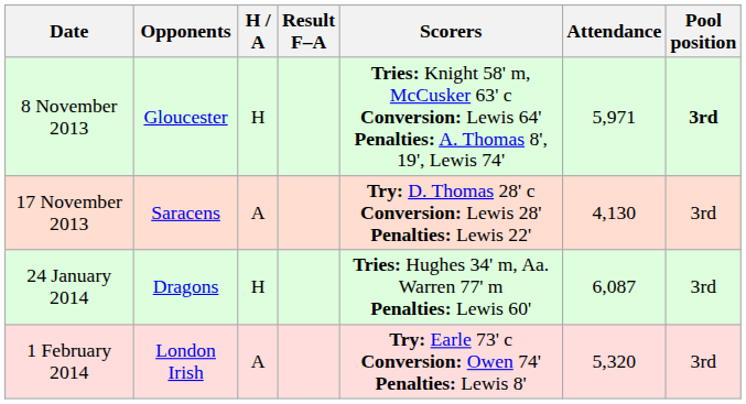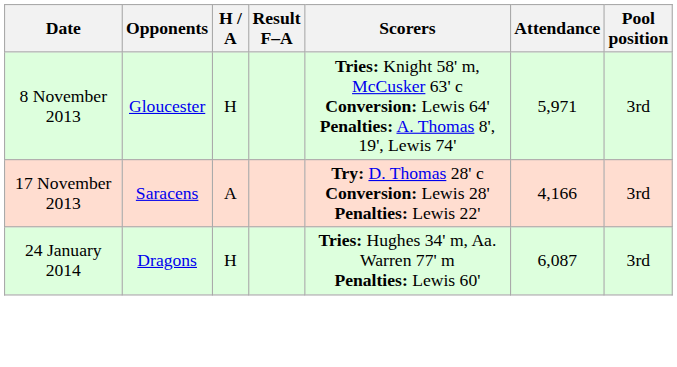8 November 2013 | Pool position: bold -> normal
17 November 2013 | Attendance: 4,130 -> 4,166
- row: 1 February 2014 | London Irish | A | Try: Earle 73' c Conversion: Owen 74' Penalties: Lewis 8' | 5,320 | 3rd
